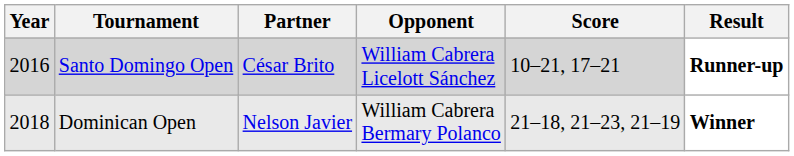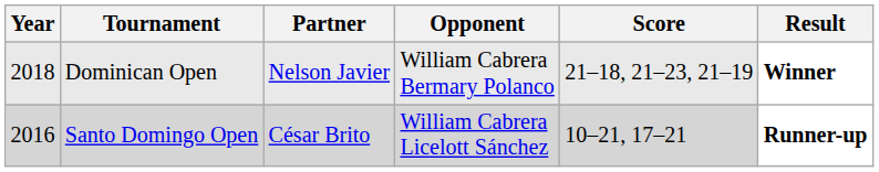rows swapped: Santo Domingo Open <-> Dominican Open
